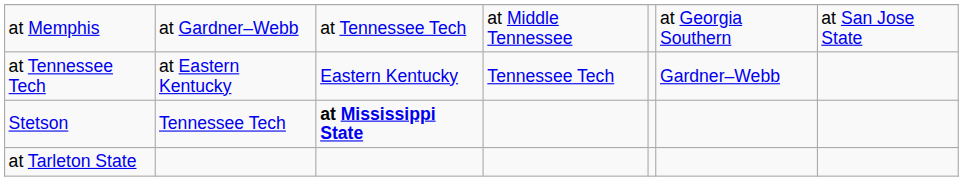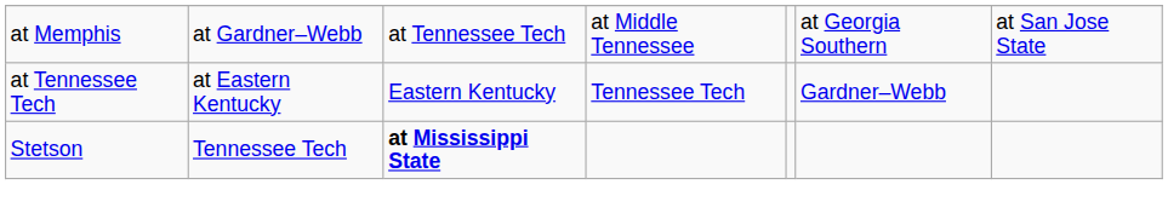- row: at Tarleton State
